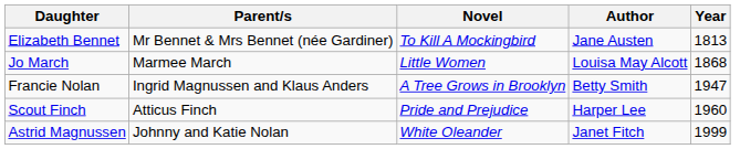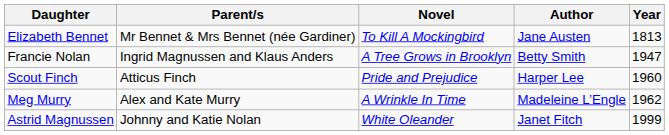- row: Jo March | Marmee March | Little Women | Louisa May Alcott | 1868
+ row: Meg Murry | Alex and Kate Murry | A Wrinkle In Time | Madeleine L’Engle | 1962
